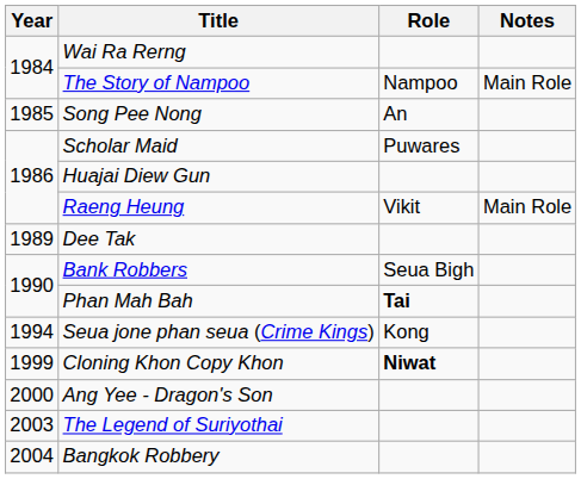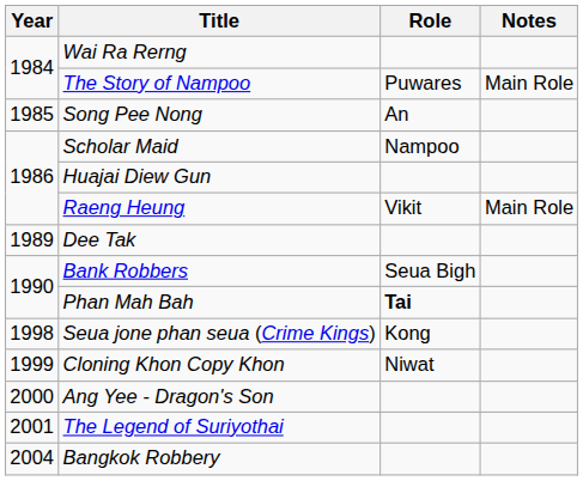The Story of Nampoo | Role: Nampoo -> Puwares
Scholar Maid | Role: Puwares -> Nampoo
Seua jone phan seua (Crime Kings) | Year: 1994 -> 1998
Cloning Khon Copy Khon | Role: bold -> normal
The Legend of Suriyothai | Year: 2003 -> 2001
